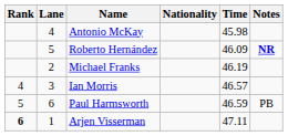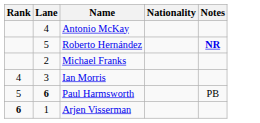- column: Time | 45.98 | 46.09 | 46.19 | 46.57 | 46.59 | 47.11
Paul Harmsworth | Lane: normal -> bold
